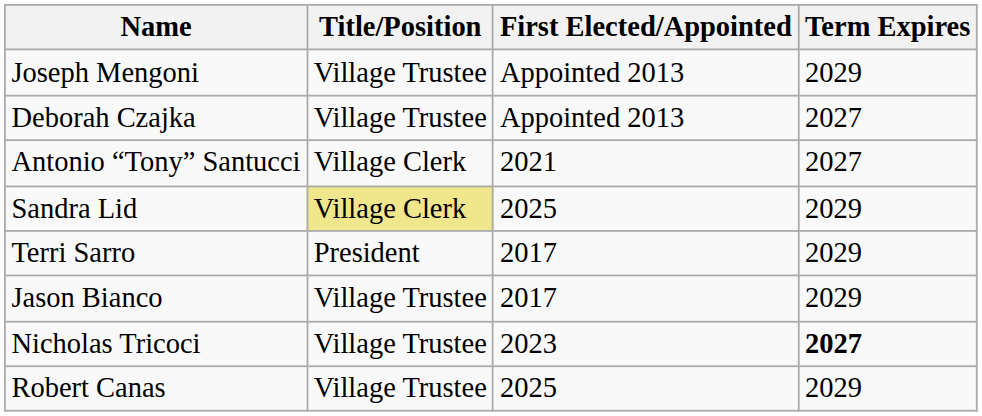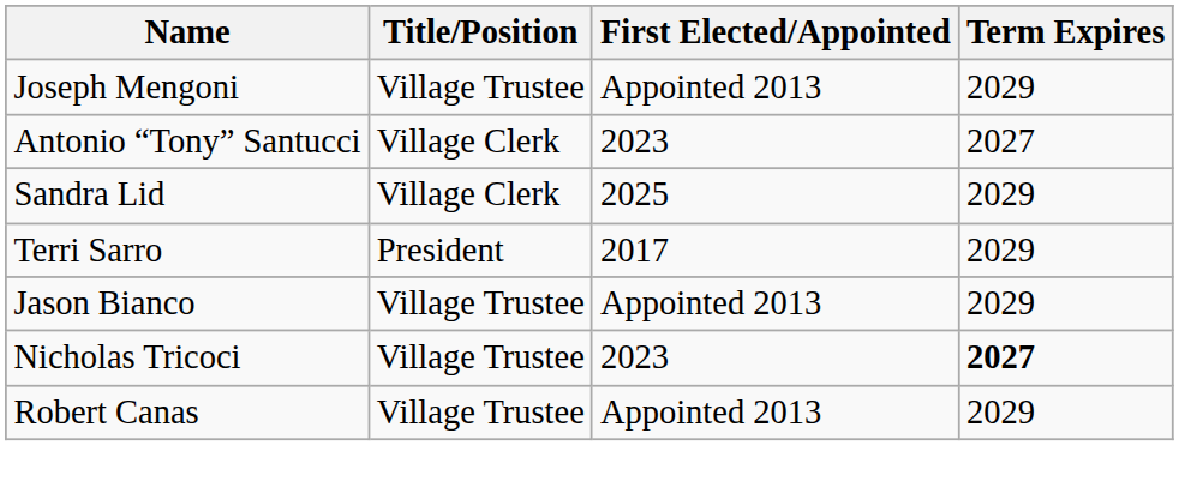- row: Deborah Czajka | Village Trustee | Appointed 2013 | 2027
Antonio “Tony” Santucci | First Elected/Appointed: 2021 -> 2023
Sandra Lid | Title/Position: khaki background -> no background
Jason Bianco | First Elected/Appointed: 2017 -> Appointed 2013
Robert Canas | First Elected/Appointed: 2025 -> Appointed 2013
